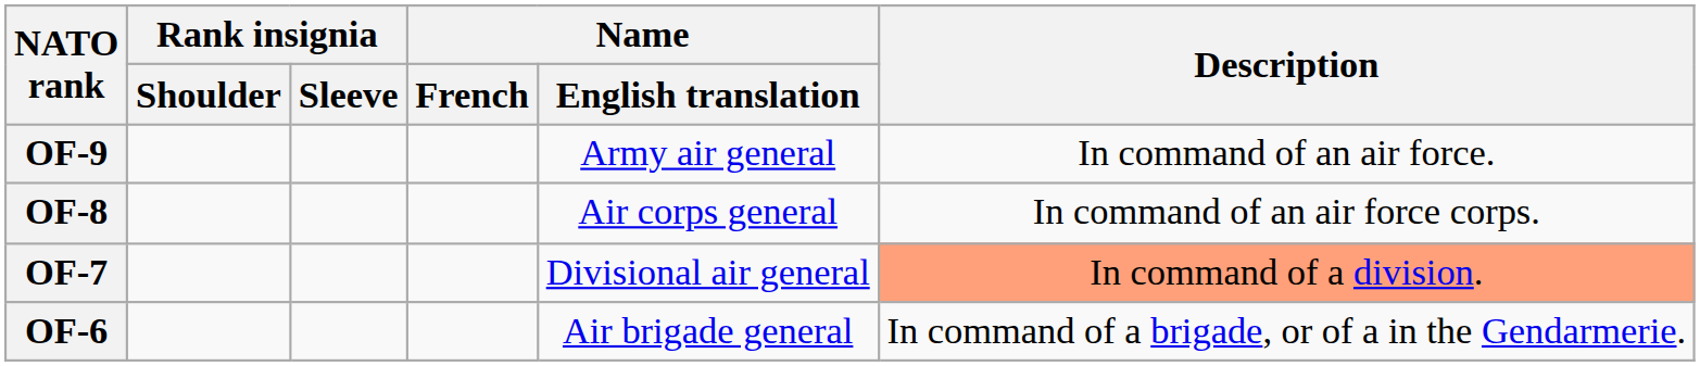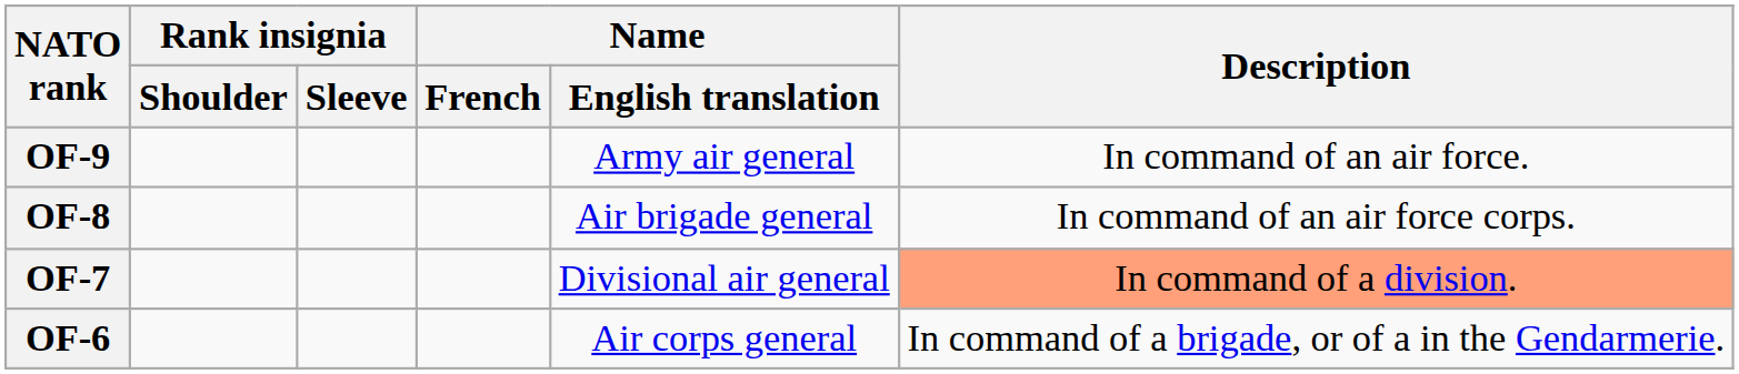OF-8 | Name / English translation: Air corps general -> Air brigade general
OF-6 | Name / English translation: Air brigade general -> Air corps general
